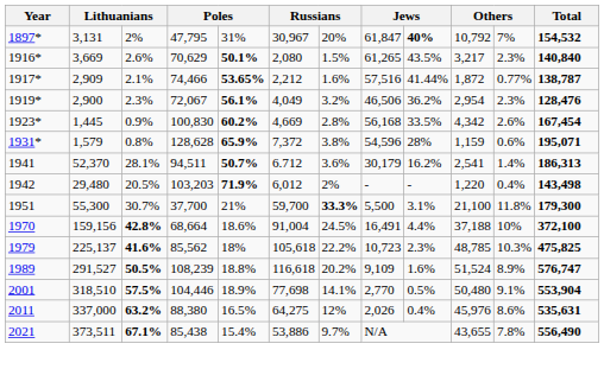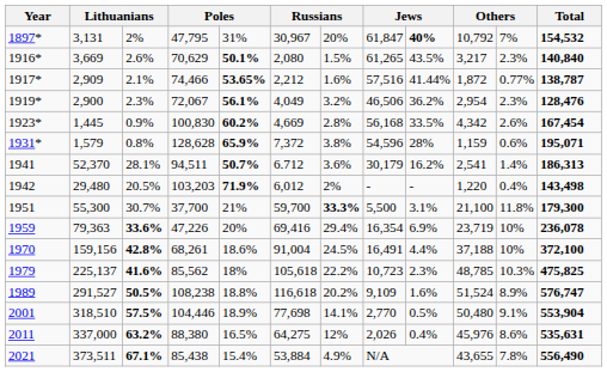+ row: 1959 | 79,363 | 33.6% | 47,226 | 20% | 69,416 | 29.4% | 16,354 | 6.9% | 23,719 | 10% | 236,078
1970 | column 4: 68,664 -> 68,261
1989 | column 4: 108,239 -> 108,238
2021 | column 6: 53,886 -> 53,884
2021 | column 7: 9.7% -> 4.9%
